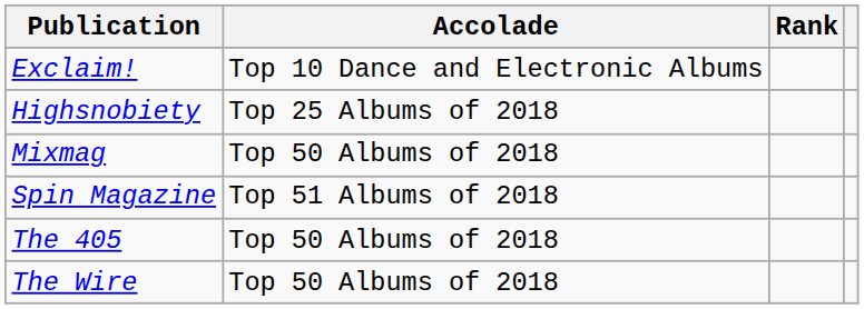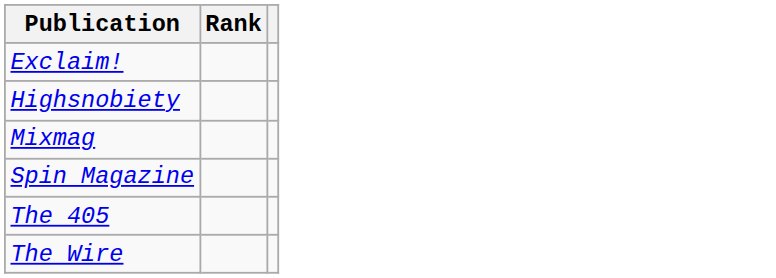- column: Accolade | Top 10 Dance and Electronic Albums | Top 25 Albums of 2018 | Top 50 Albums of 2018 | Top 51 Albums of 2018 | Top 50 Albums of 2018 | Top 50 Albums of 2018
